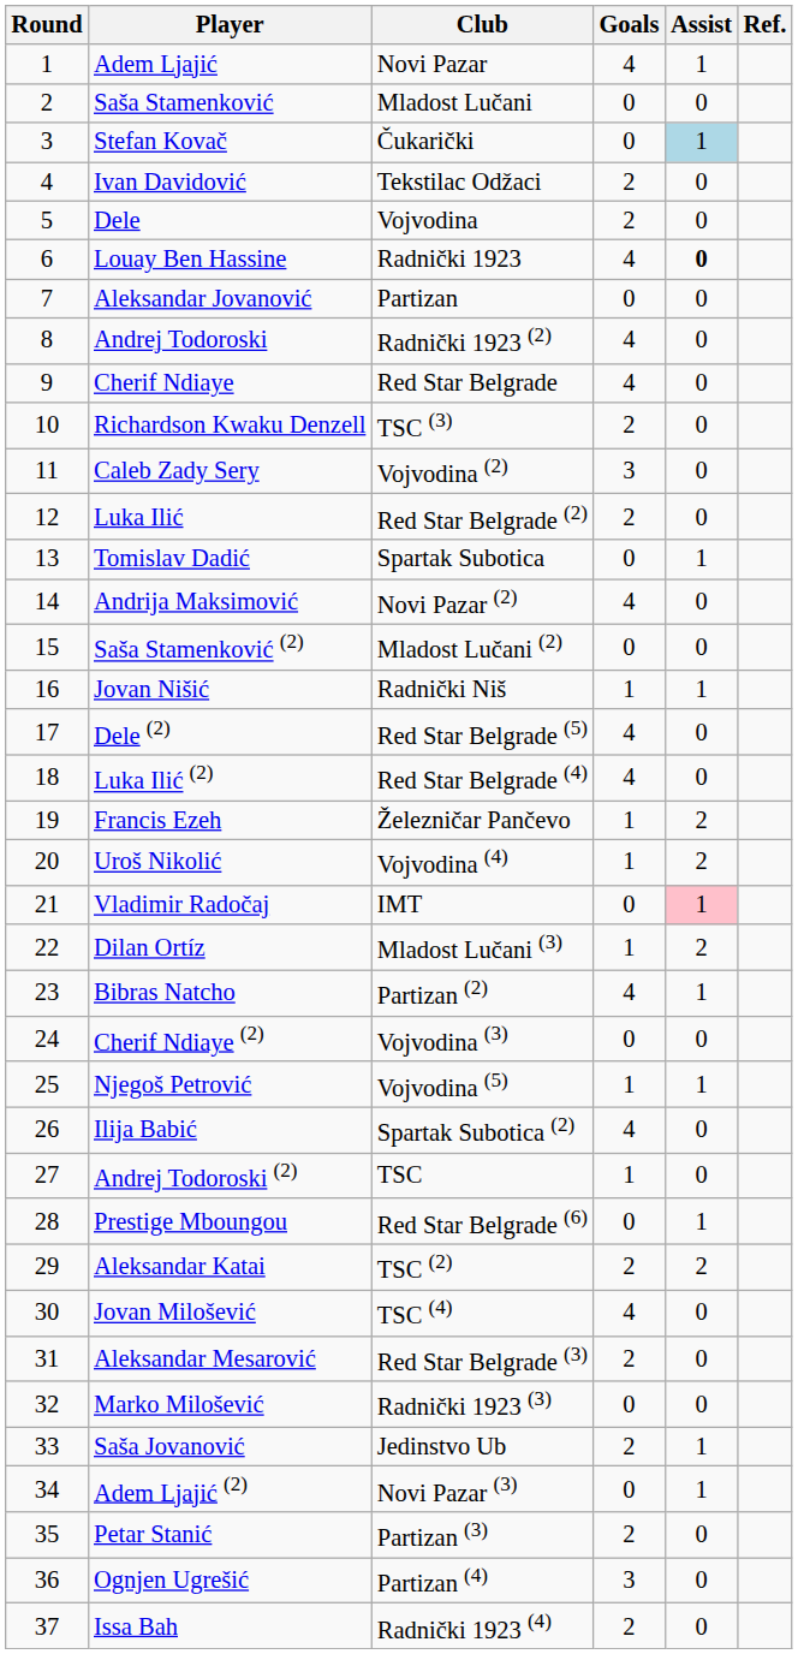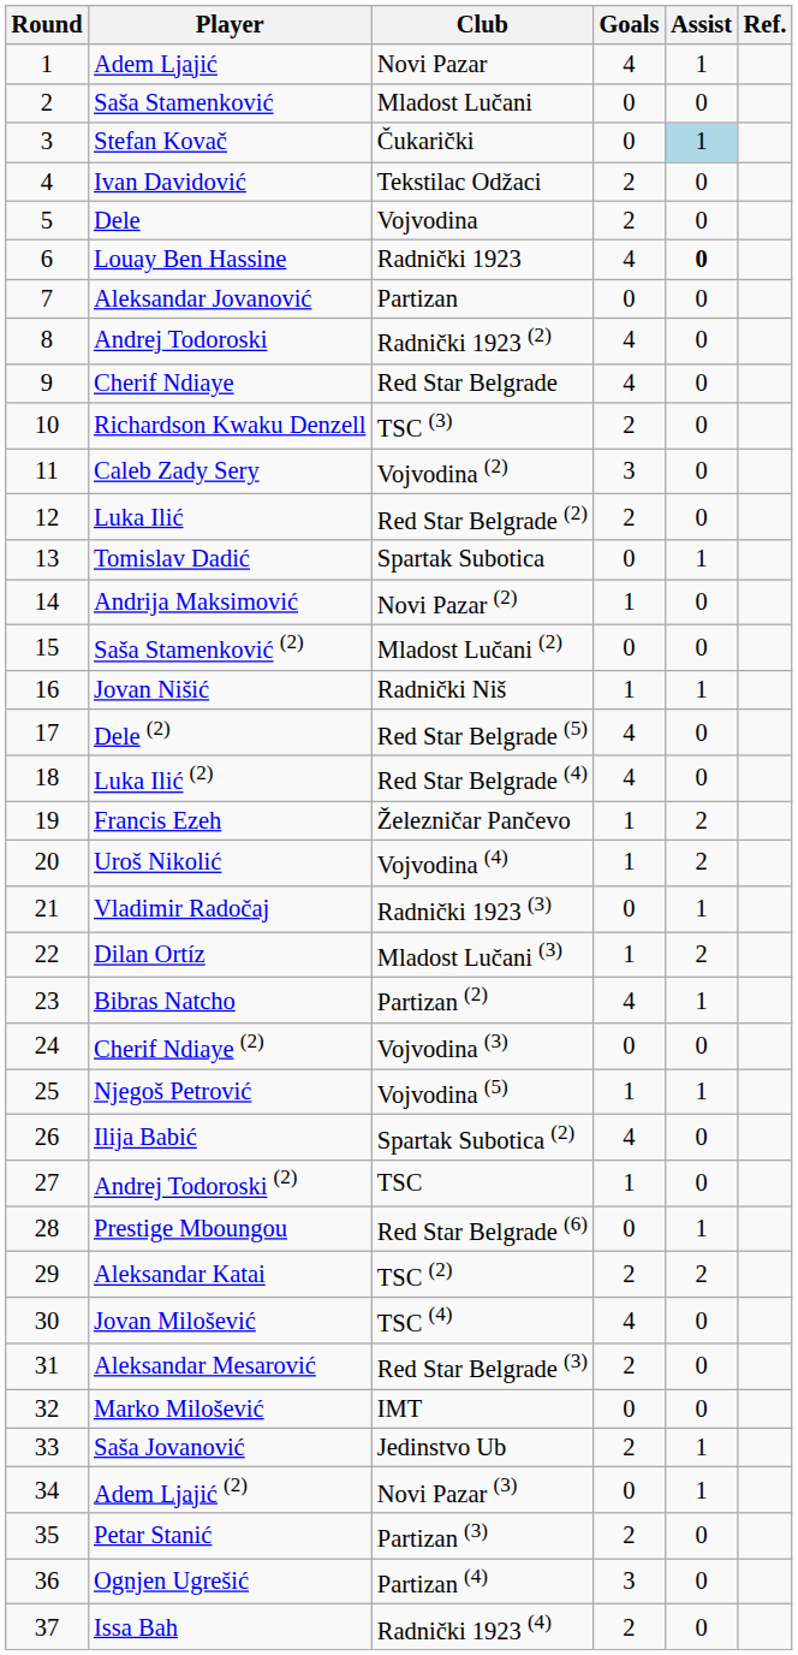Andrija Maksimović | Goals: 4 -> 1
Vladimir Radočaj | Club: IMT -> Radnički 1923 (3)
Vladimir Radočaj | Assist: pink background -> no background
Marko Milošević | Club: Radnički 1923 (3) -> IMT
